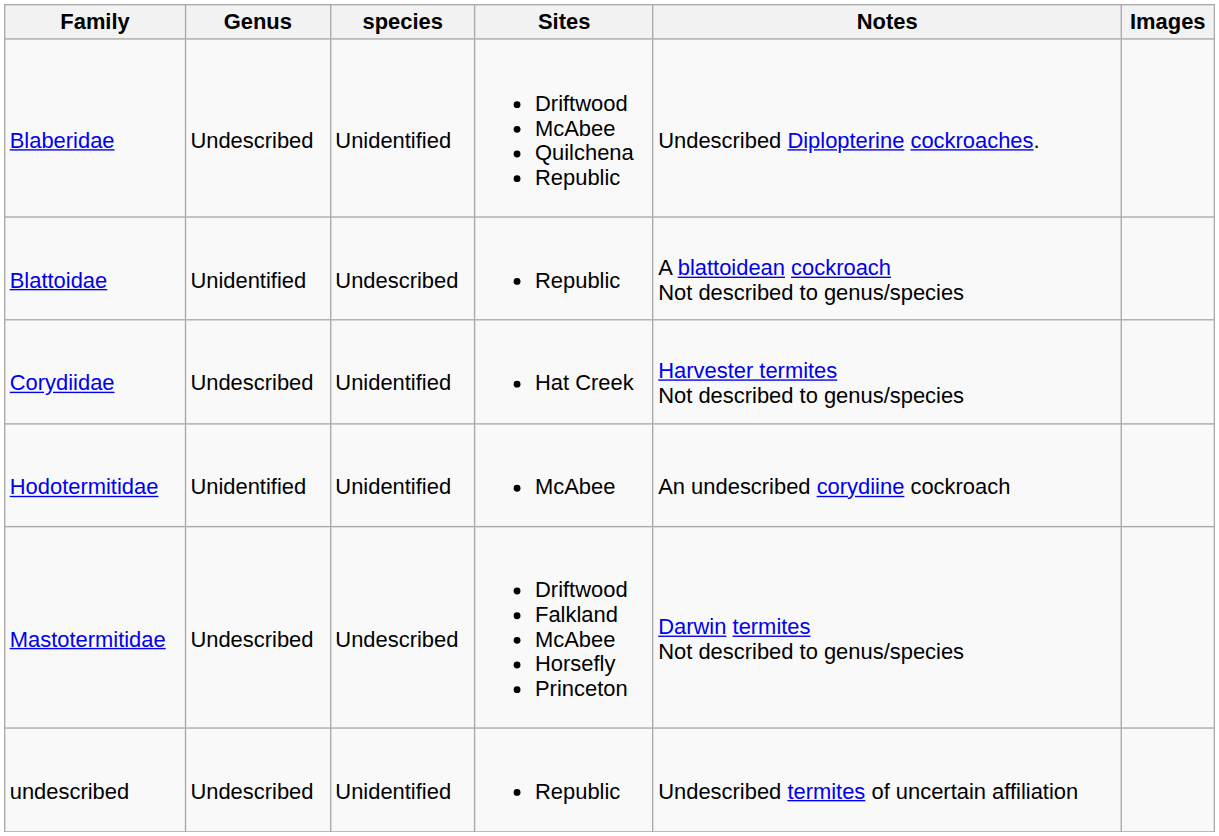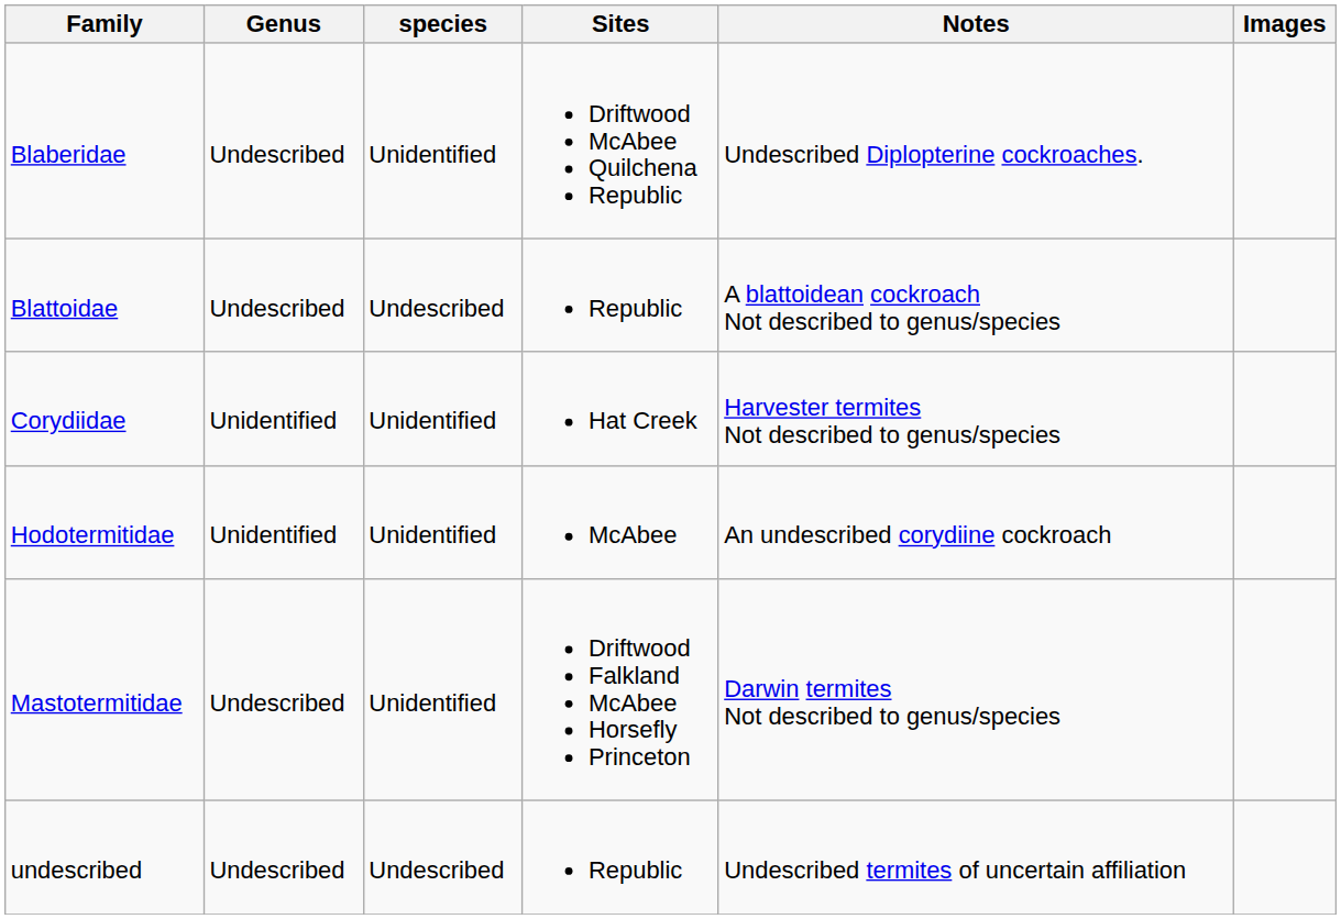Blattoidae | Genus: Unidentified -> Undescribed
Corydiidae | Genus: Undescribed -> Unidentified
Mastotermitidae | species: Undescribed -> Unidentified
undescribed | species: Unidentified -> Undescribed
